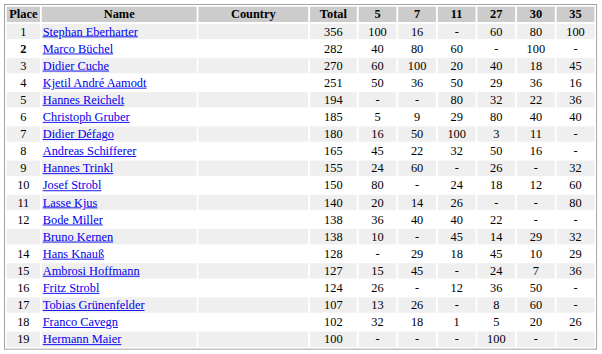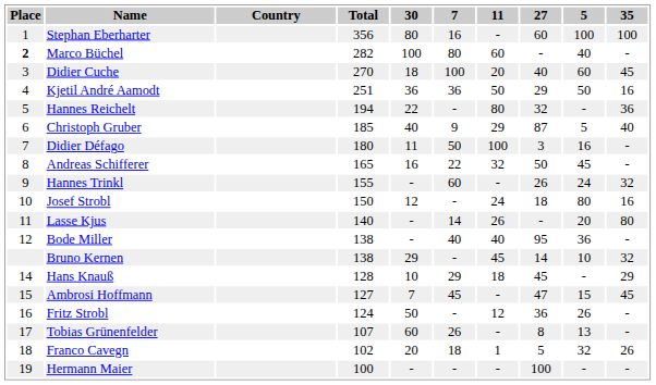columns swapped: 5 <-> 30
Christoph Gruber | 27: 80 -> 87
Josef Strobl | 35: 60 -> 16
Bode Miller | 27: 22 -> 95
Ambrosi Hoffmann | 27: 24 -> 47
Ambrosi Hoffmann | 35: 36 -> 45
